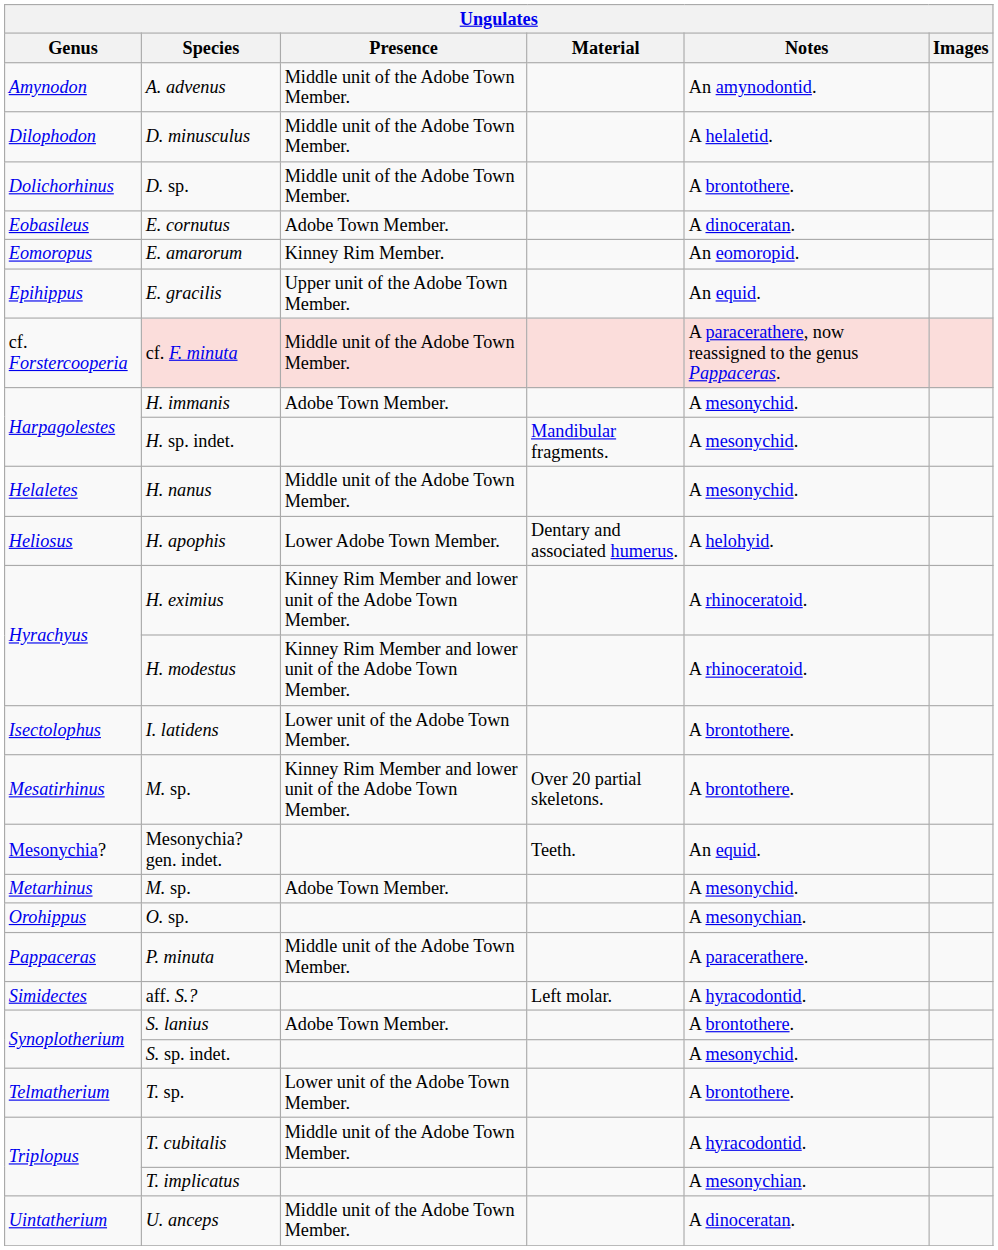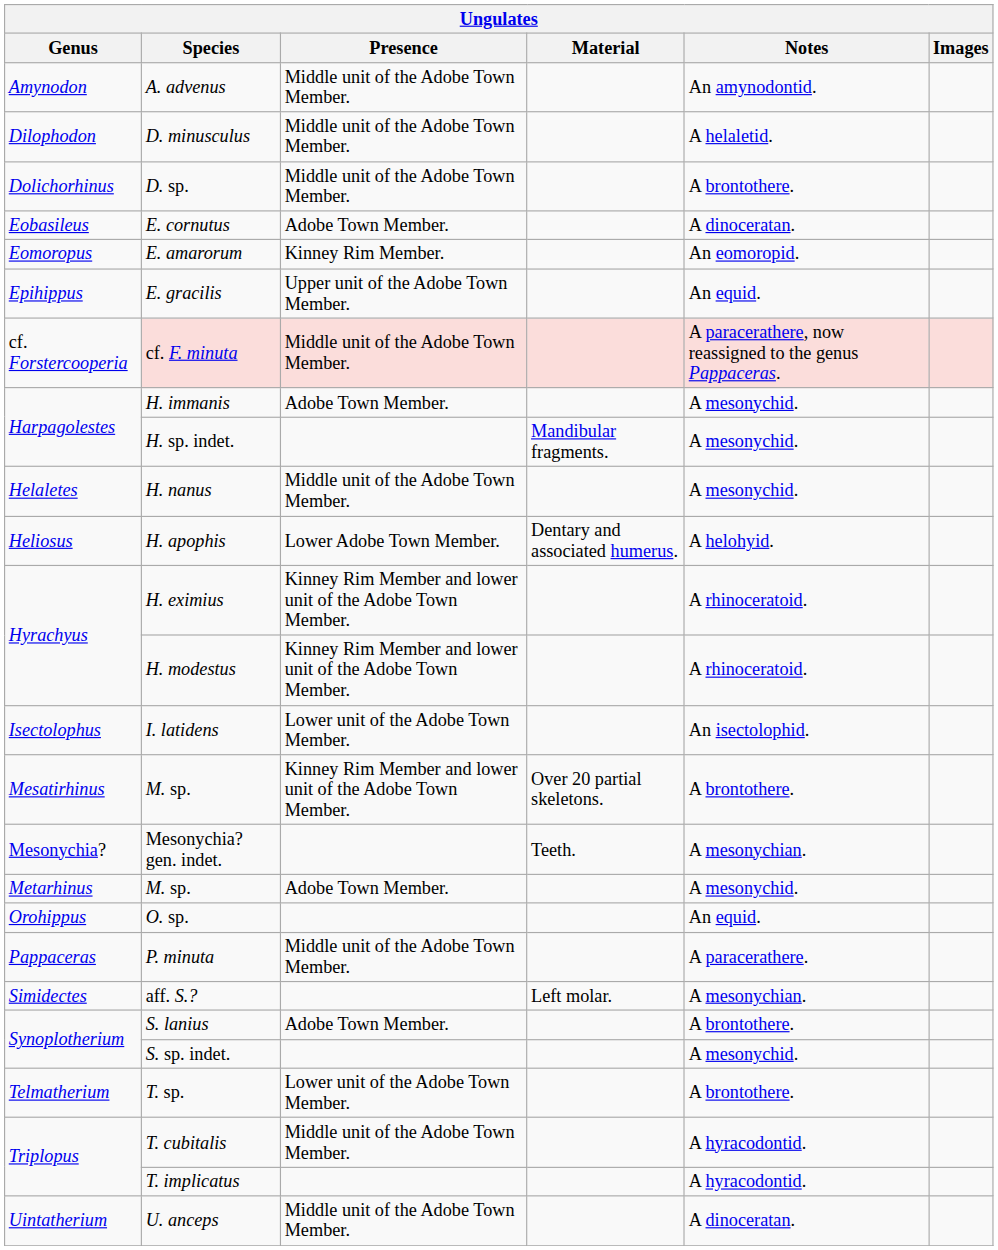I. latidens | Notes: A brontothere. -> An isectolophid.
Mesonychia? gen. indet. | Notes: An equid. -> A mesonychian.
O. sp. | Notes: A mesonychian. -> An equid.
aff. S.? | Notes: A hyracodontid. -> A mesonychian.
T. implicatus | Notes: A mesonychian. -> A hyracodontid.
